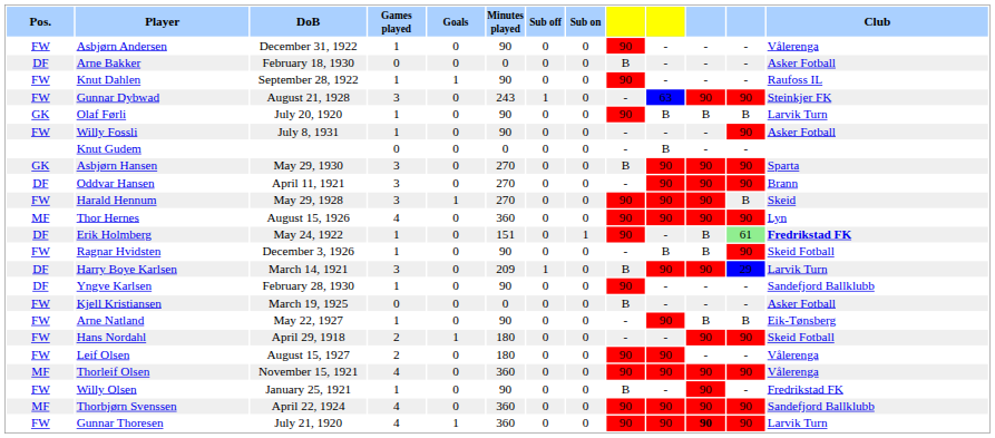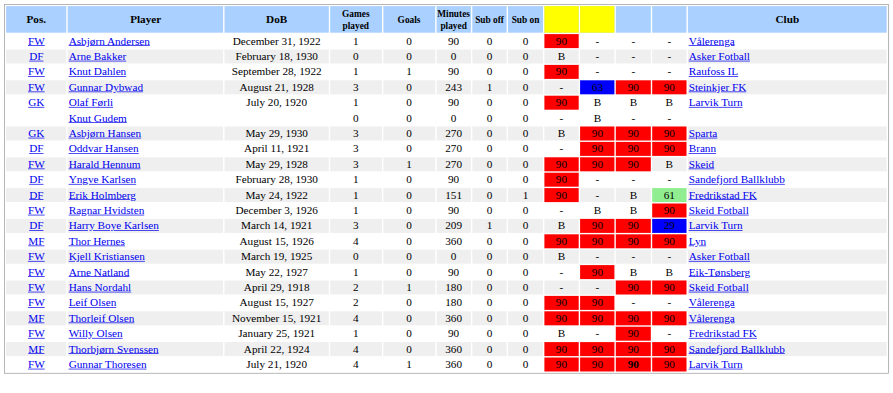- row: FW | Willy Fossli | July 8, 1931 | 1 | 0 | 90 | 0 | 0 | - | - | - | 90 | Asker Fotball
rows swapped: Thor Hernes <-> Yngve Karlsen
Erik Holmberg | Club: bold -> normal
